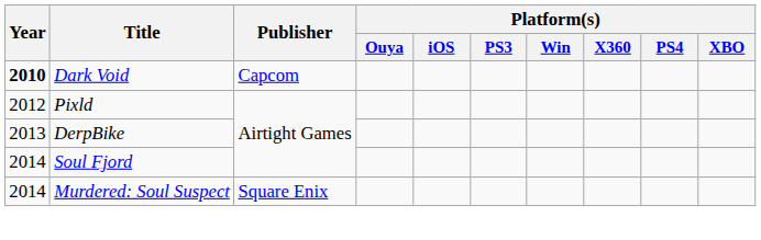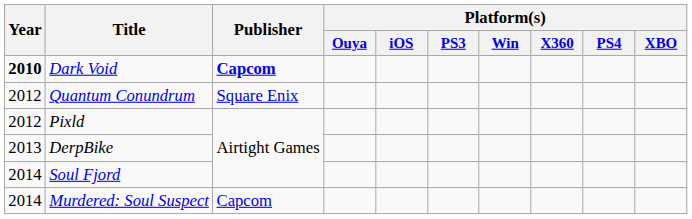Dark Void | Publisher: normal -> bold
+ row: 2012 | Quantum Conundrum | Square Enix
Murdered: Soul Suspect | Publisher: Square Enix -> Capcom
